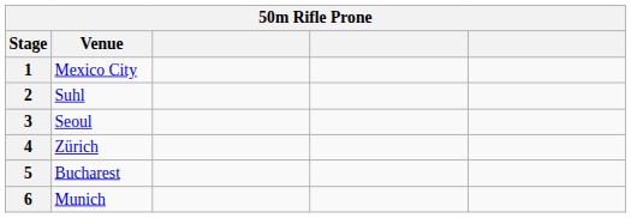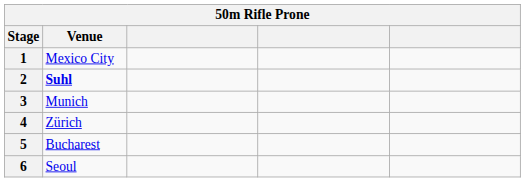2 | Venue: normal -> bold
3 | Venue: Seoul -> Munich
6 | Venue: Munich -> Seoul
